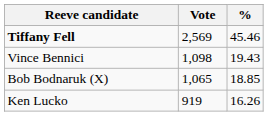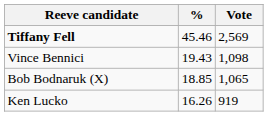columns swapped: Vote <-> %
